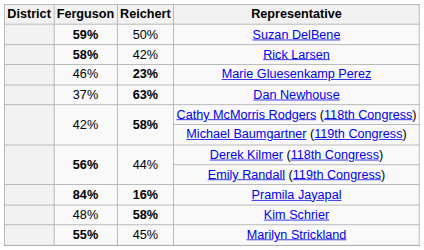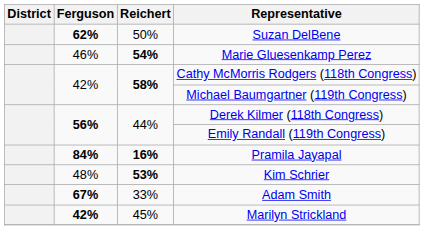Suzan DelBene | Ferguson: 59% -> 62%
- row: 58% | 42% | Rick Larsen
Marie Gluesenkamp Perez | Reichert: 23% -> 54%
- row: 37% | 63% | Dan Newhouse
Kim Schrier | Reichert: 58% -> 53%
+ row: 67% | 33% | Adam Smith
Marilyn Strickland | Ferguson: 55% -> 42%
